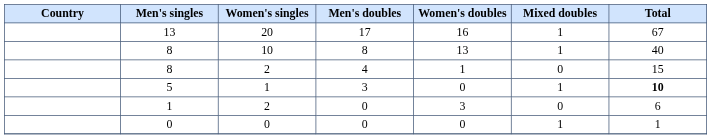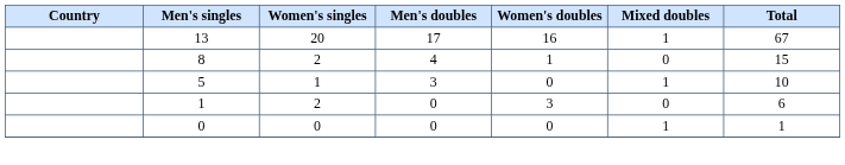- row: 8 | 10 | 8 | 13 | 1 | 40
5 | Total: bold -> normal
